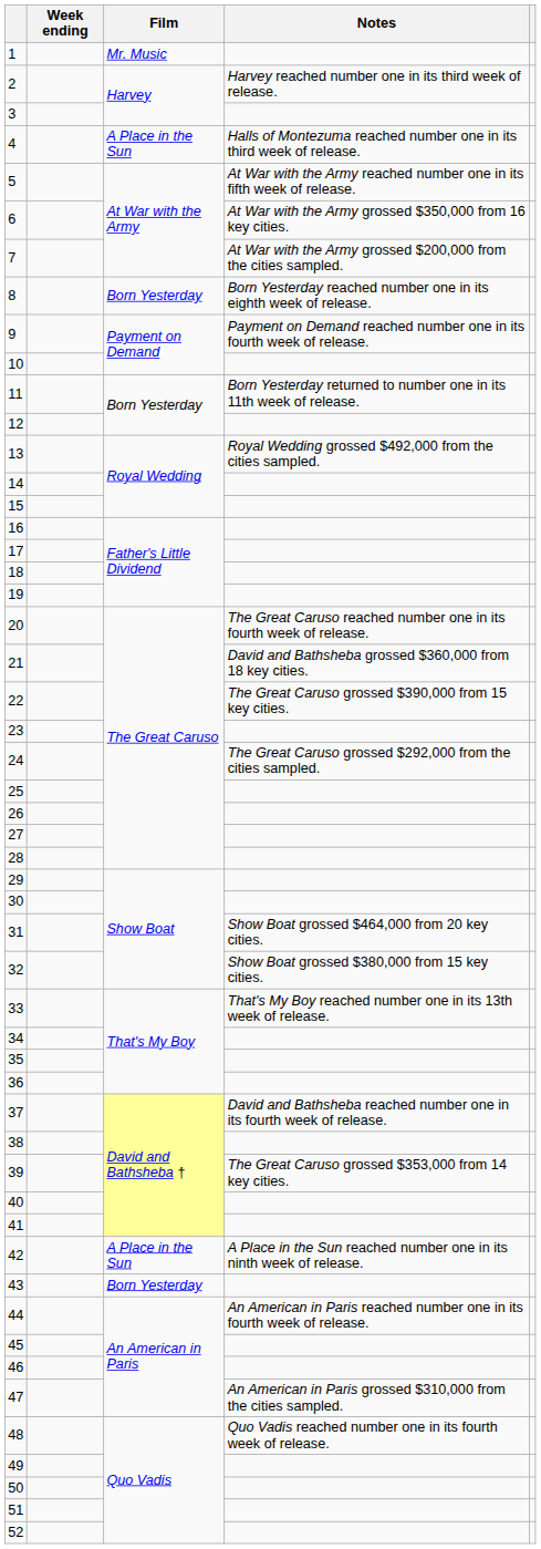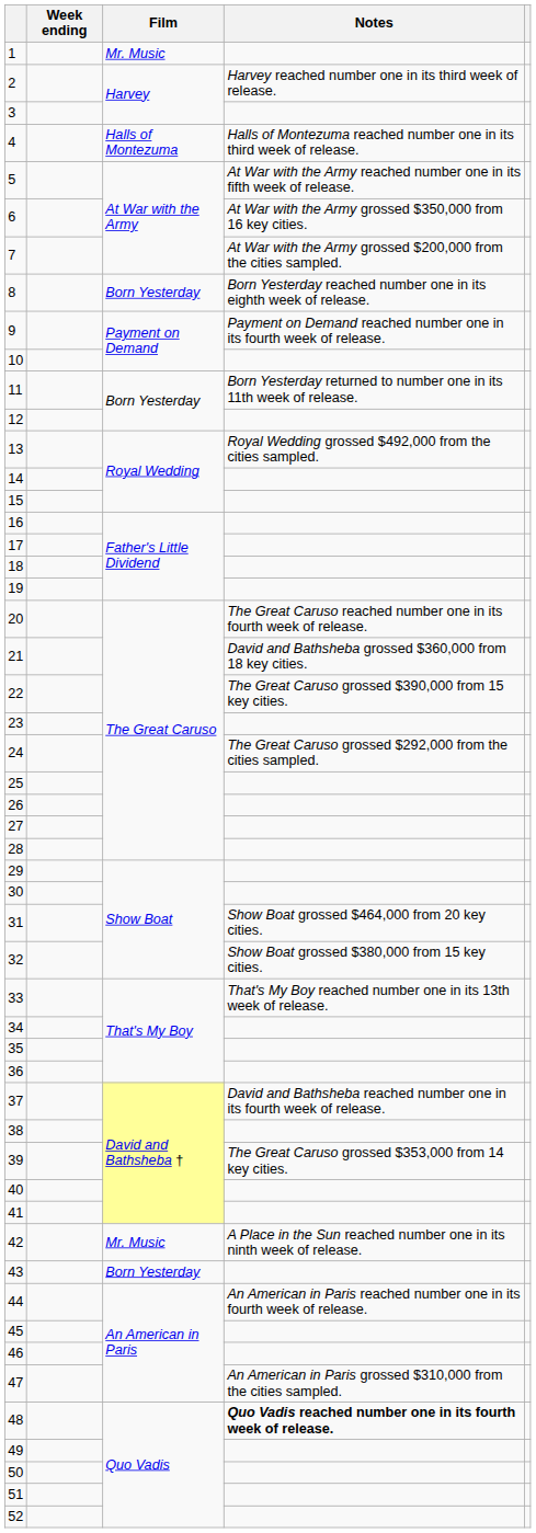4 | Film: A Place in the Sun -> Halls of Montezuma
42 | Film: A Place in the Sun -> Mr. Music
48 | Notes: normal -> bold
